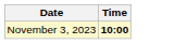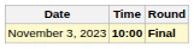+ column: Round | Final
